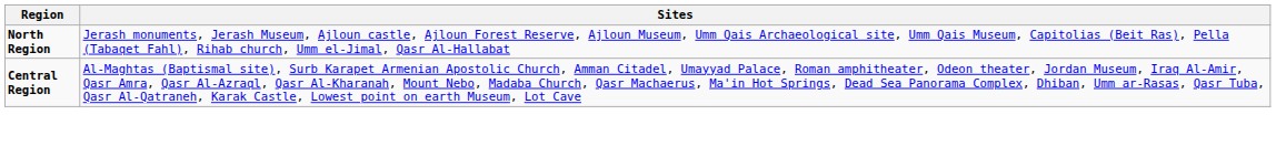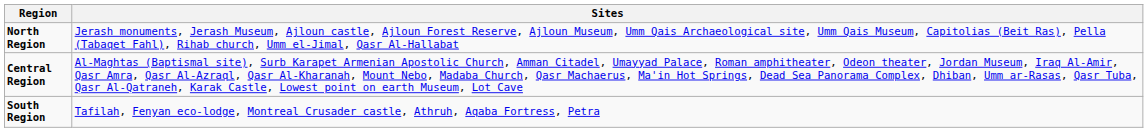+ row: South Region | Tafilah, Fenyan eco-lodge, Montreal Crusader castle, Athruh, Aqaba Fortress, Petra
